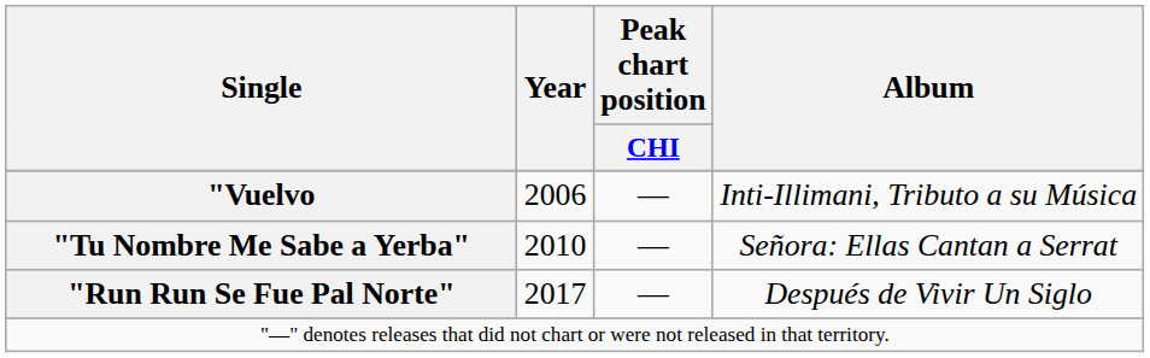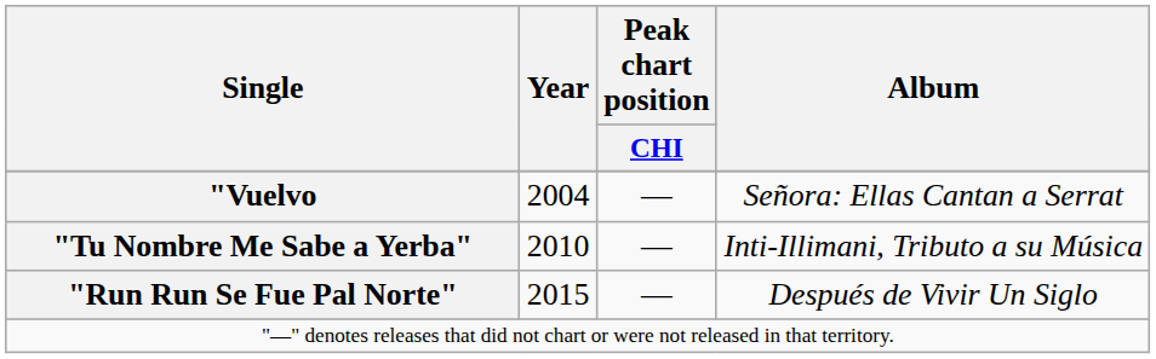"Vuelvo | Year: 2006 -> 2004
"Vuelvo | Album: Inti-Illimani, Tributo a su Música -> Señora: Ellas Cantan a Serrat
"Tu Nombre Me Sabe a Yerba" | Album: Señora: Ellas Cantan a Serrat -> Inti-Illimani, Tributo a su Música
"Run Run Se Fue Pal Norte" | Year: 2017 -> 2015
